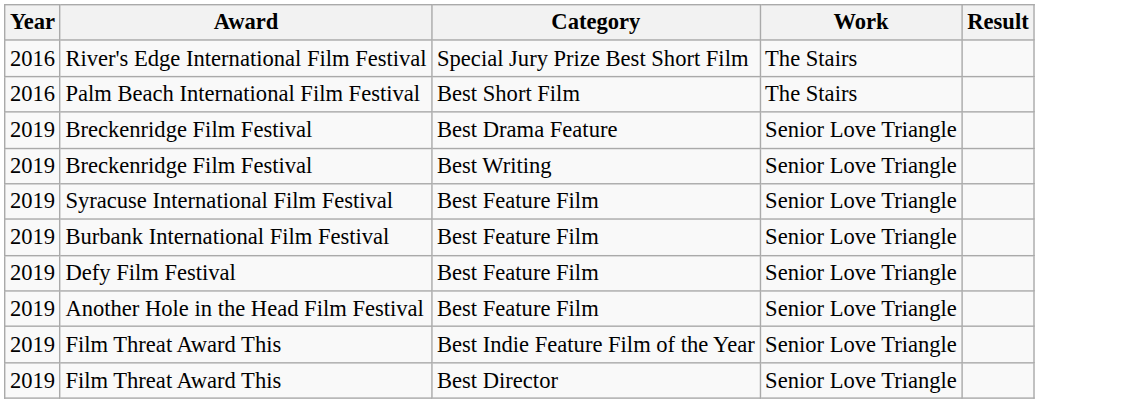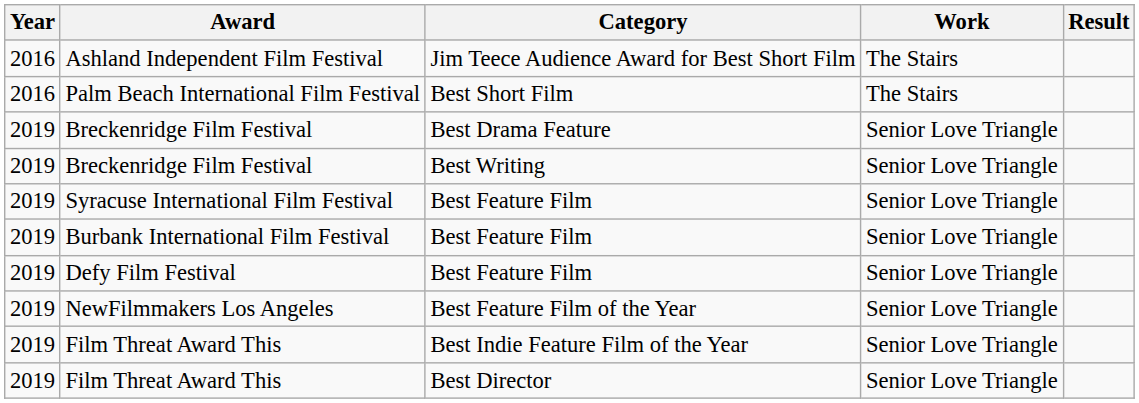+ row: 2016 | Ashland Independent Film Festival | Jim Teece Audience Award for Best Short Film | The Stairs
- row: 2016 | River's Edge International Film Festival | Special Jury Prize Best Short Film | The Stairs
- row: 2019 | Another Hole in the Head Film Festival | Best Feature Film | Senior Love Triangle
+ row: 2019 | NewFilmmakers Los Angeles | Best Feature Film of the Year | Senior Love Triangle
